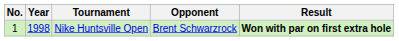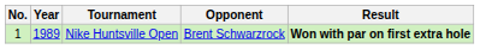Nike Huntsville Open | Year: 1998 -> 1989
